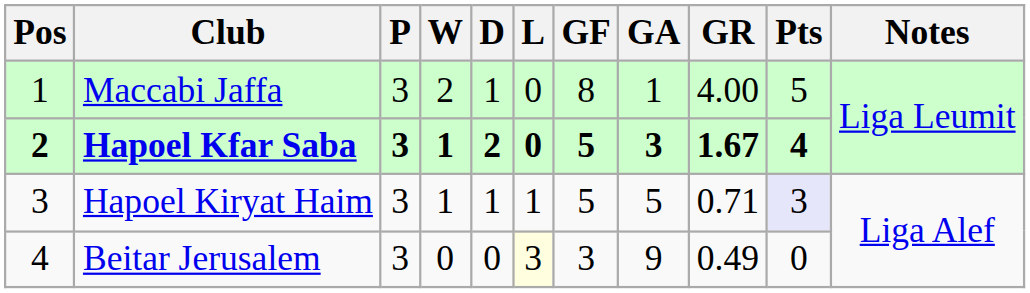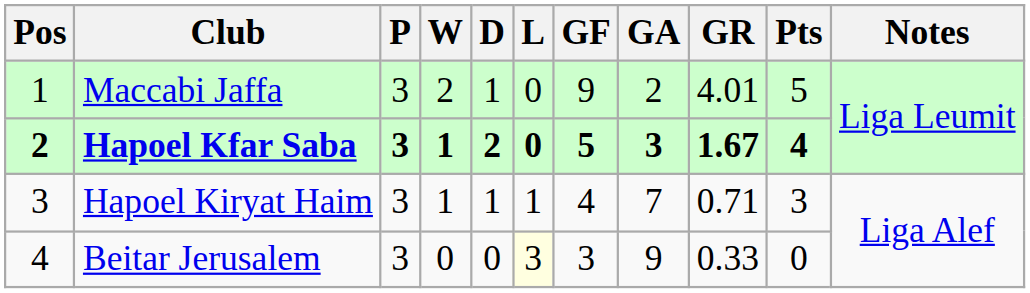Maccabi Jaffa | GF: 8 -> 9
Maccabi Jaffa | GA: 1 -> 2
Maccabi Jaffa | GR: 4.00 -> 4.01
Hapoel Kiryat Haim | GF: 5 -> 4
Hapoel Kiryat Haim | GA: 5 -> 7
Hapoel Kiryat Haim | Pts: lavender background -> no background
Beitar Jerusalem | GR: 0.49 -> 0.33
